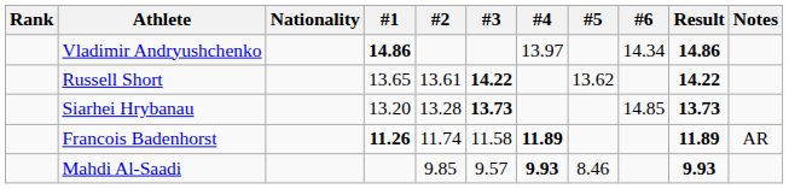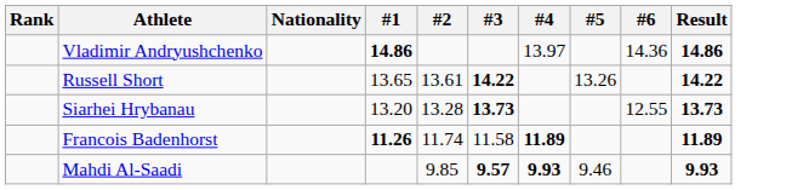- column: Notes | AR
Vladimir Andryushchenko | #6: 14.34 -> 14.36
Russell Short | #5: 13.62 -> 13.26
Siarhei Hrybanau | #6: 14.85 -> 12.55
Mahdi Al-Saadi | #3: normal -> bold
Mahdi Al-Saadi | #5: 8.46 -> 9.46
